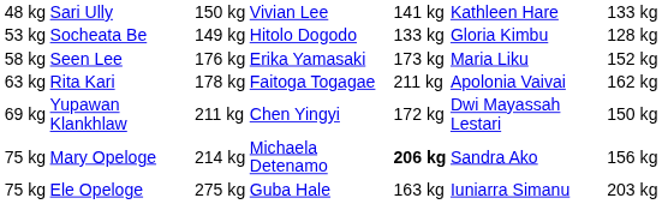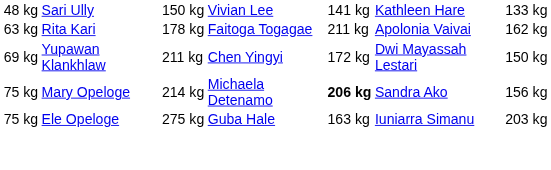- row: 53 kg | Socheata Be | 149 kg | Hitolo Dogodo | 133 kg | Gloria Kimbu | 128 kg
- row: 58 kg | Seen Lee | 176 kg | Erika Yamasaki | 173 kg | Maria Liku | 152 kg
